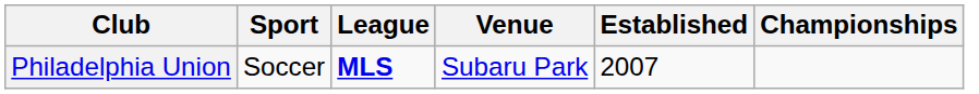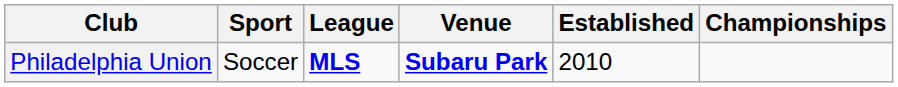Philadelphia Union | Venue: normal -> bold
Philadelphia Union | Established: 2007 -> 2010
